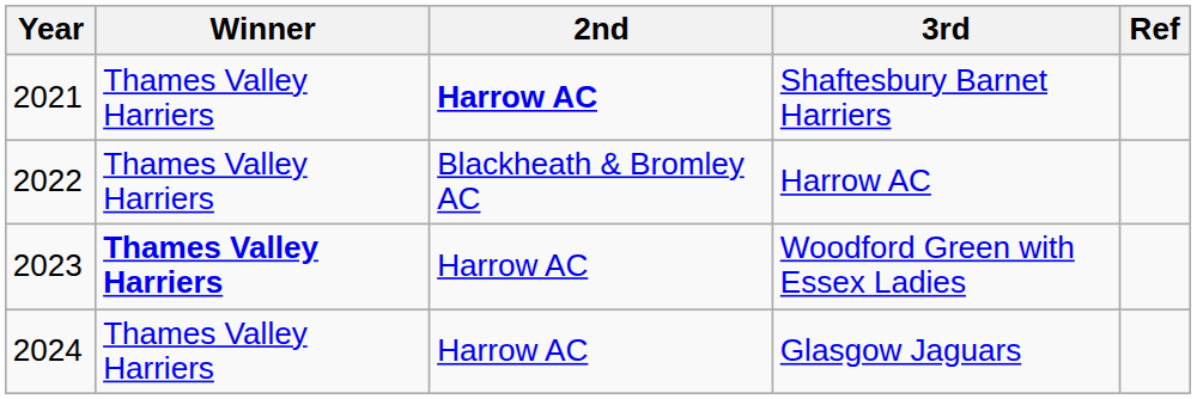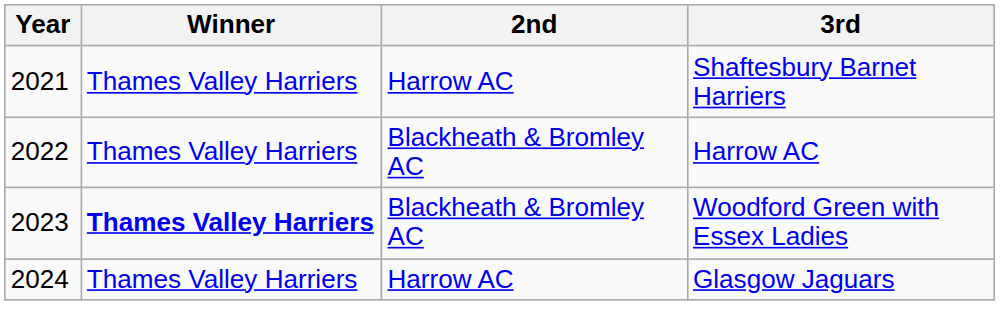- column: Ref
Shaftesbury Barnet Harriers | 2nd: bold -> normal
Woodford Green with Essex Ladies | 2nd: Harrow AC -> Blackheath & Bromley AC
